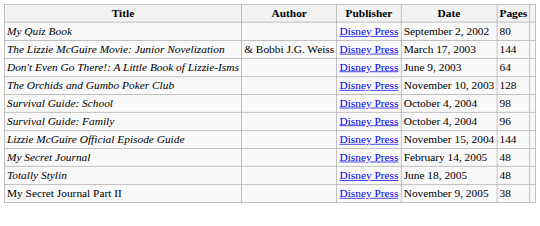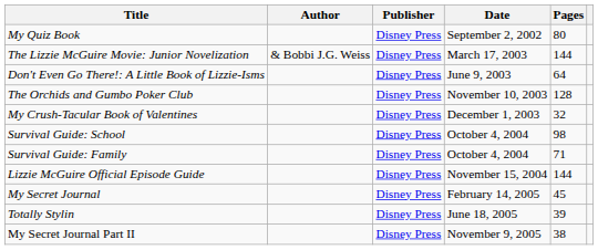+ row: My Crush-Tacular Book of Valentines | Disney Press | December 1, 2003 | 32
Survival Guide: Family | Pages: 96 -> 71
My Secret Journal | Pages: 48 -> 45
Totally Stylin | Pages: 48 -> 39
